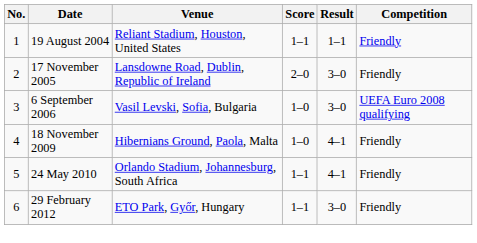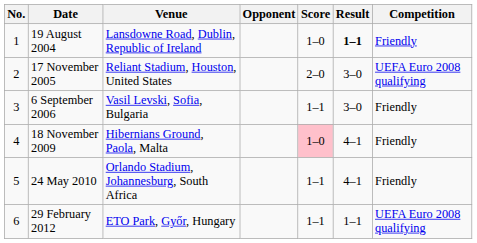+ column: Opponent
19 August 2004 | Venue: Reliant Stadium, Houston, United States -> Lansdowne Road, Dublin, Republic of Ireland
19 August 2004 | Score: 1–1 -> 1–0
19 August 2004 | Result: normal -> bold
17 November 2005 | Venue: Lansdowne Road, Dublin, Republic of Ireland -> Reliant Stadium, Houston, United States
17 November 2005 | Competition: Friendly -> UEFA Euro 2008 qualifying
6 September 2006 | Score: 1–0 -> 1–1
6 September 2006 | Competition: UEFA Euro 2008 qualifying -> Friendly
18 November 2009 | Score: no background -> pink background
29 February 2012 | Result: 3–0 -> 1–1
29 February 2012 | Competition: Friendly -> UEFA Euro 2008 qualifying
